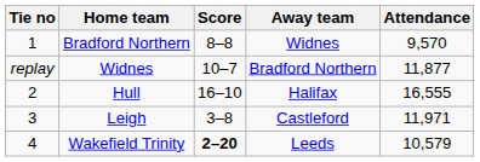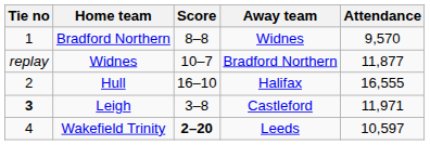Leigh | Tie no: normal -> bold
Wakefield Trinity | Attendance: 10,579 -> 10,597
